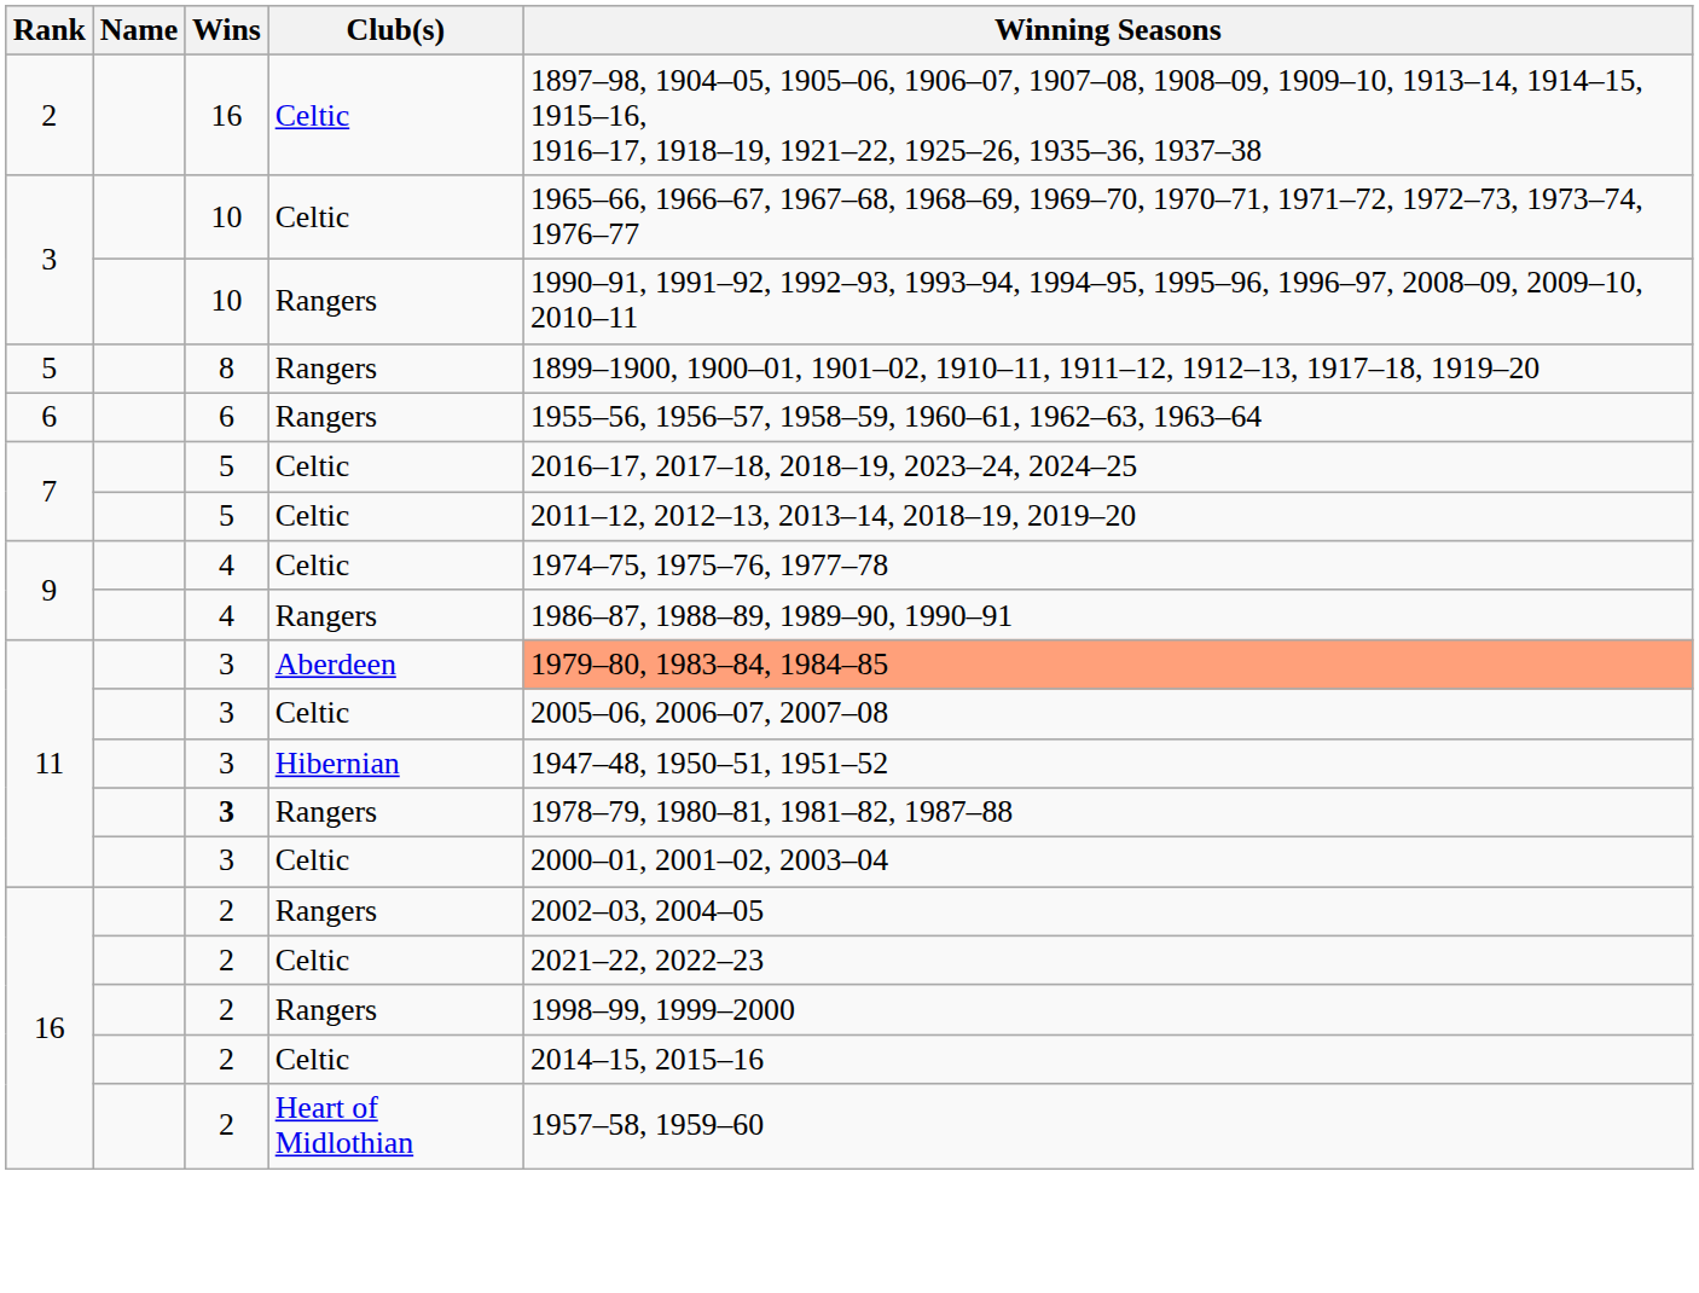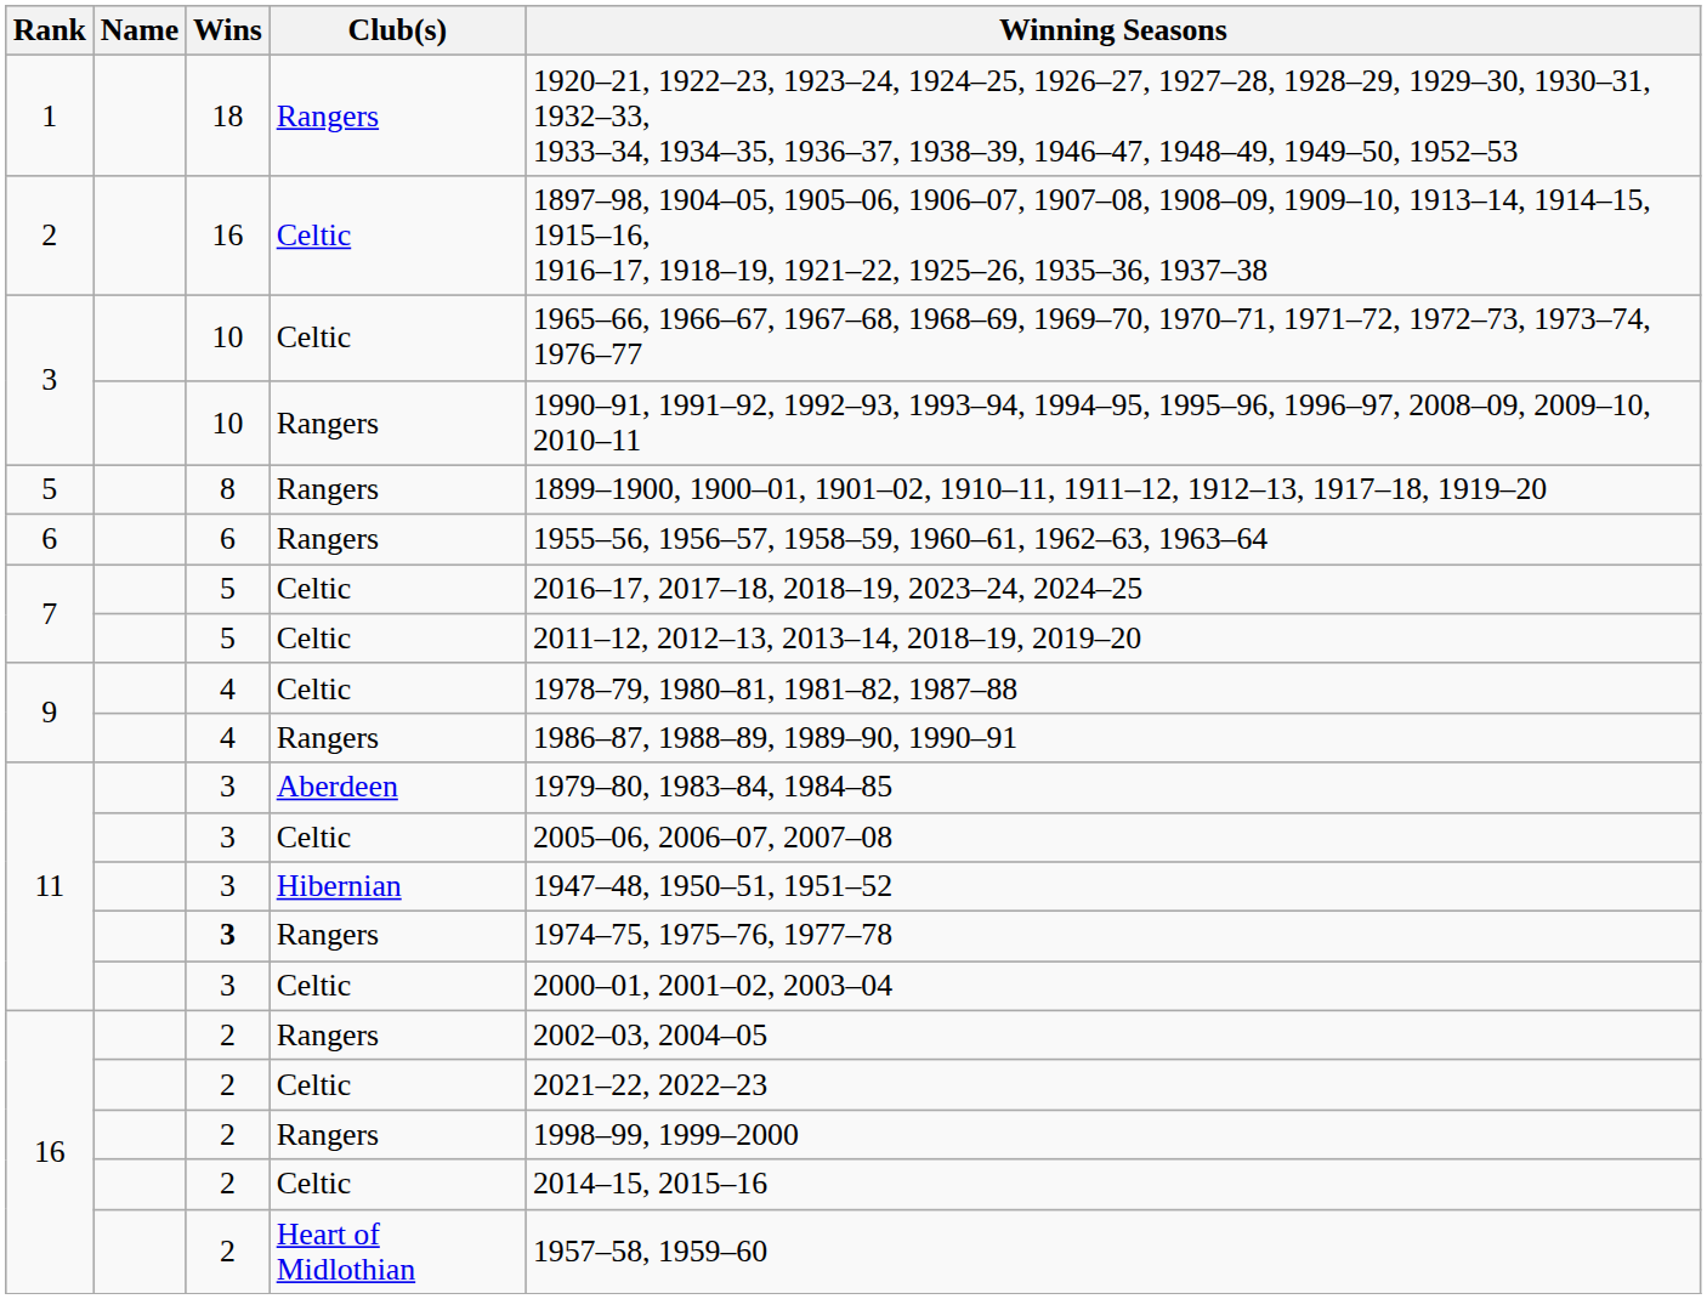+ row: 1 | 18 | Rangers | 1920–21, 1922–23, 1923–24, 1924–25, 1926–27, 1927–28, 1928–29, 1929–30, 1930–31, 1932–33, 1933–34, 1934–35, 1936–37, 1938–39, 1946–47, 1948–49, 1949–50, 1952–53
9 / Celtic | Winning Seasons: 1974–75, 1975–76, 1977–78 -> 1978–79, 1980–81, 1981–82, 1987–88
11 / Aberdeen | Winning Seasons: lightsalmon background -> no background
11 / Rangers | Winning Seasons: 1978–79, 1980–81, 1981–82, 1987–88 -> 1974–75, 1975–76, 1977–78
